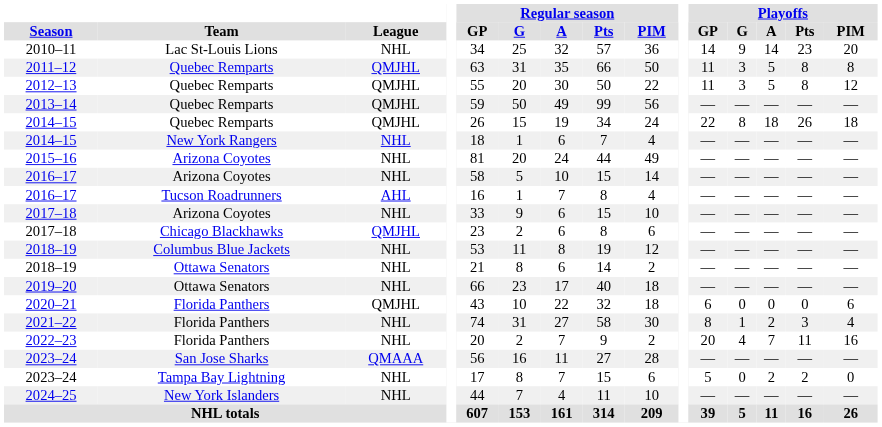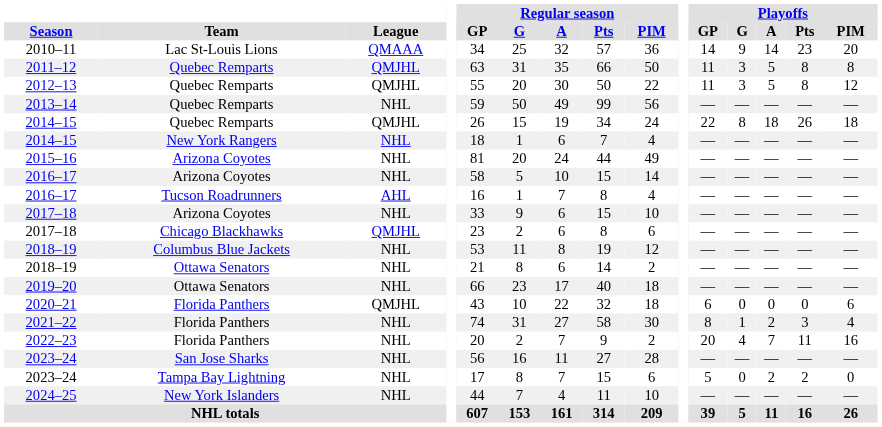2010–11 | League: NHL -> QMAAA
2013–14 | League: QMJHL -> NHL
2023–24 / San Jose Sharks | League: QMAAA -> NHL
